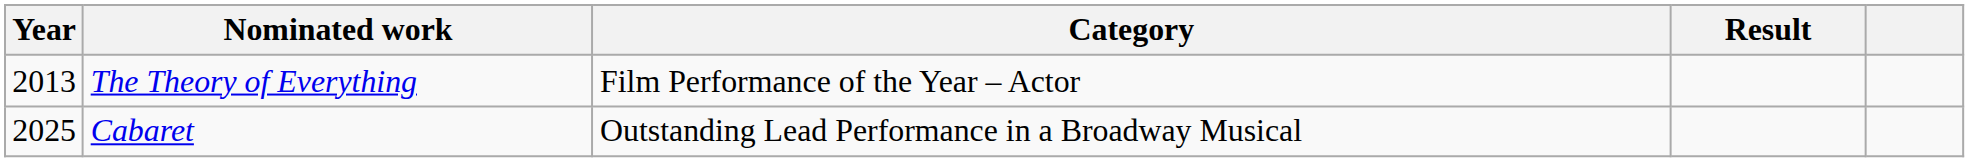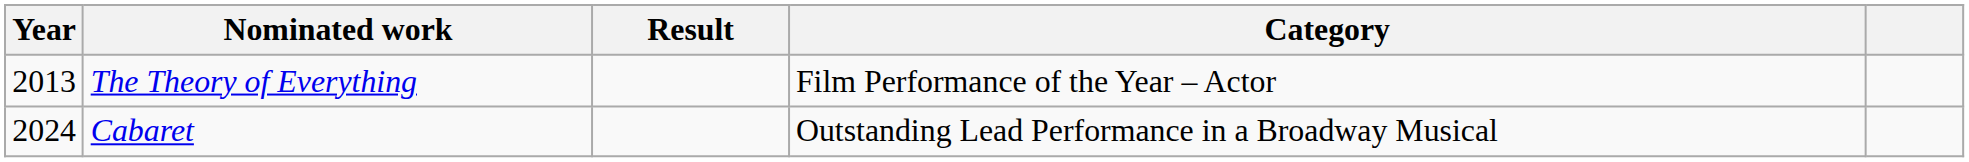columns swapped: Category <-> Result
Cabaret | Year: 2025 -> 2024
